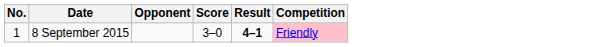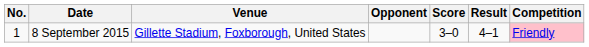+ column: Venue | Gillette Stadium, Foxborough, United States
8 September 2015 | Result: bold -> normal
